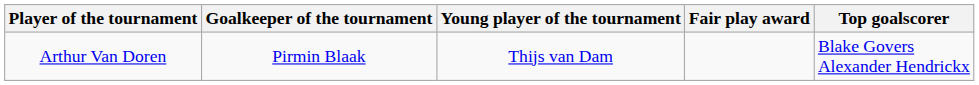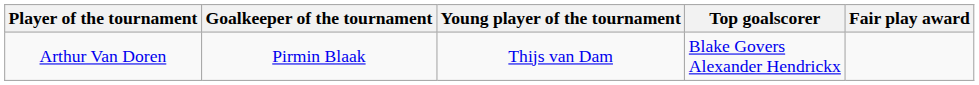columns swapped: Top goalscorer <-> Fair play award
